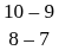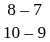rows swapped: 8 – 7 <-> 10 – 9
